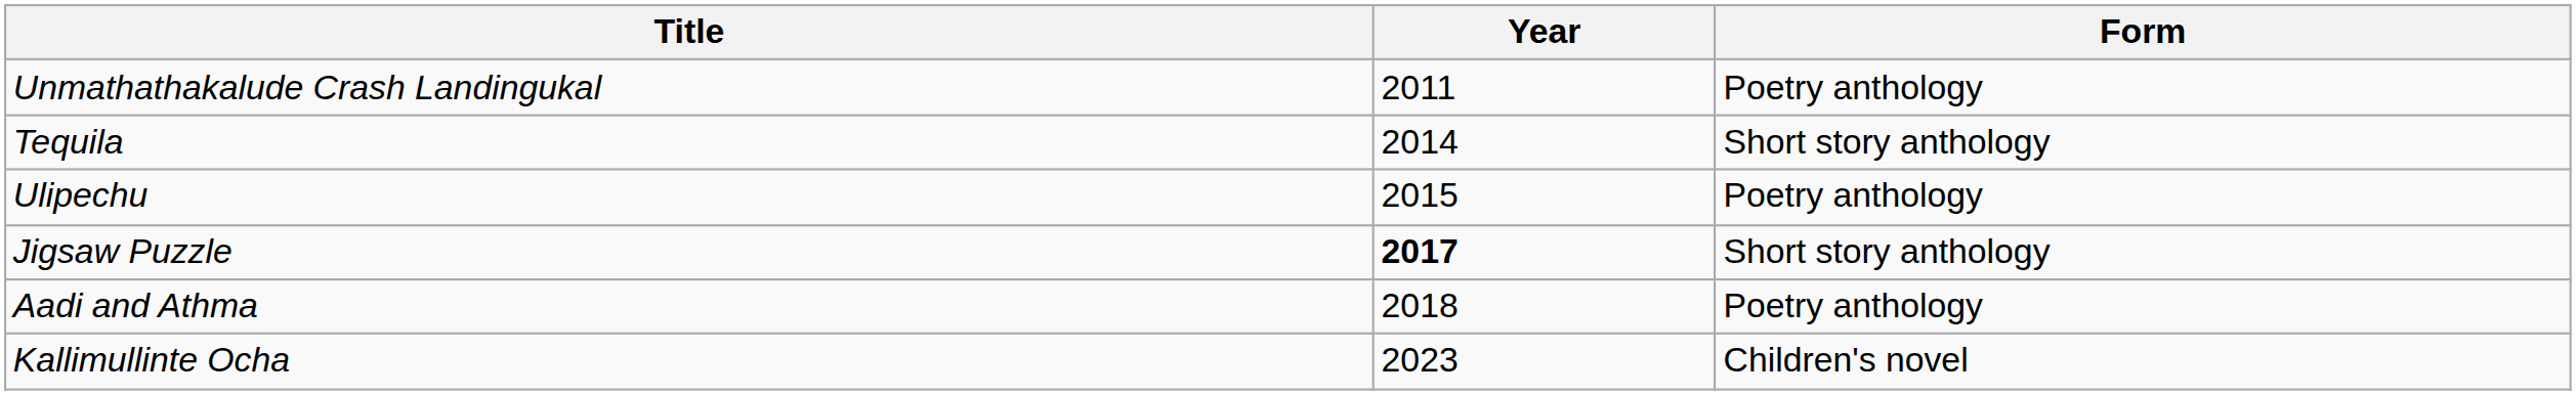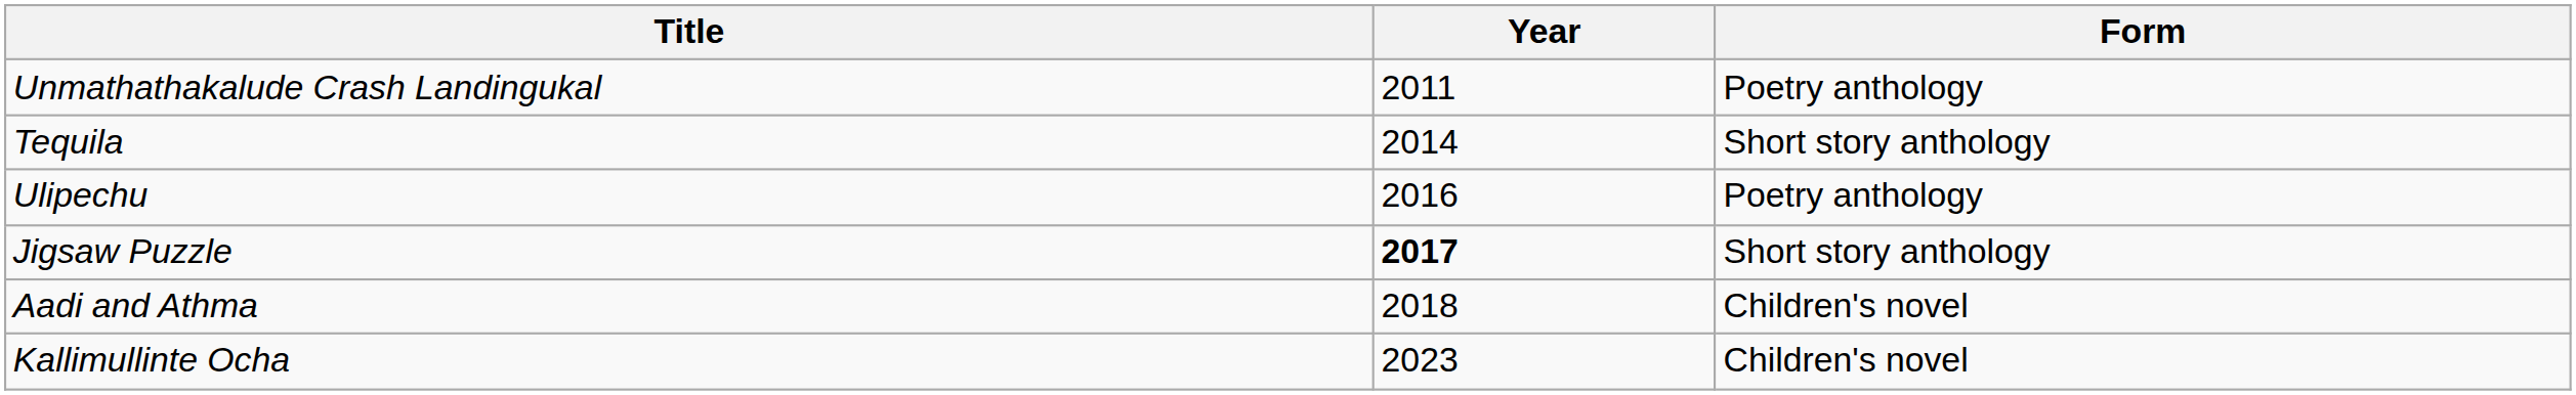Ulipechu | Year: 2015 -> 2016
Aadi and Athma | Form: Poetry anthology -> Children's novel
